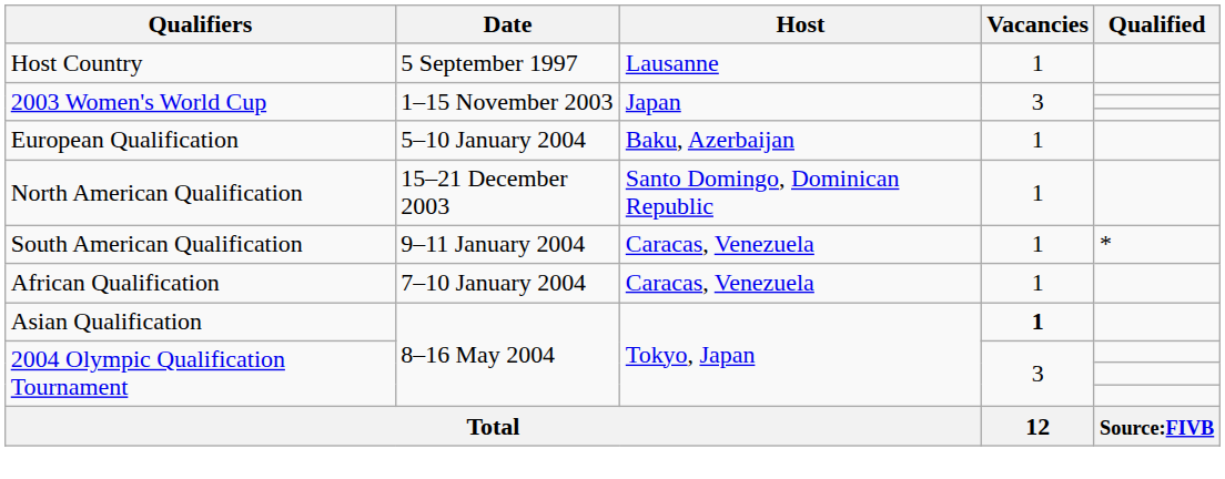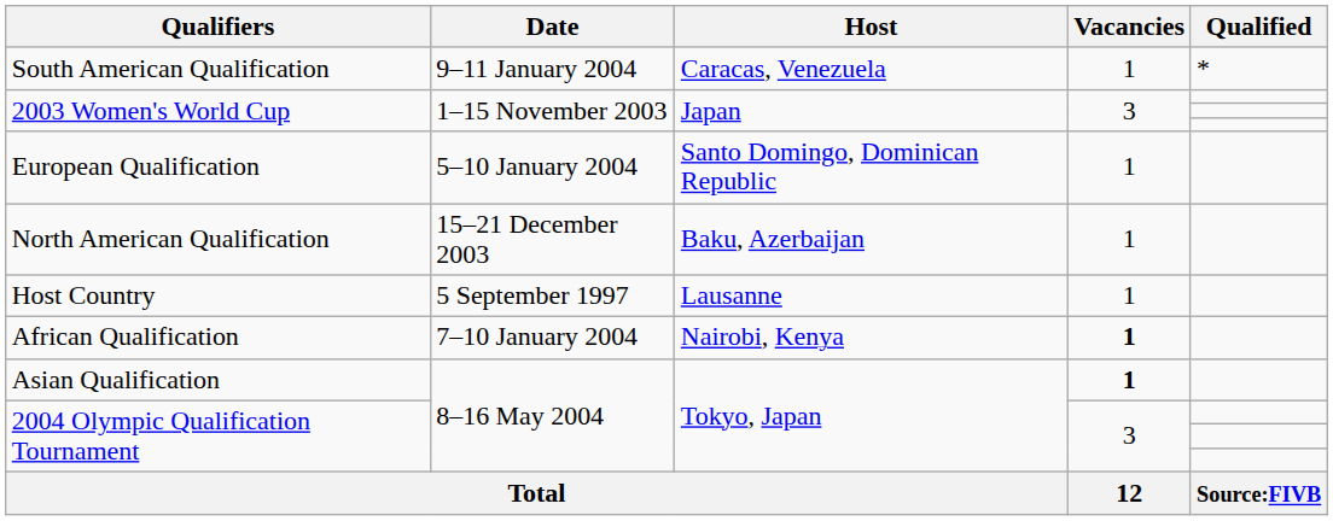rows swapped: Host Country <-> South American Qualification
European Qualification | Host: Baku, Azerbaijan -> Santo Domingo, Dominican Republic
North American Qualification | Host: Santo Domingo, Dominican Republic -> Baku, Azerbaijan
African Qualification | Host: Caracas, Venezuela -> Nairobi, Kenya
African Qualification | Vacancies: normal -> bold
